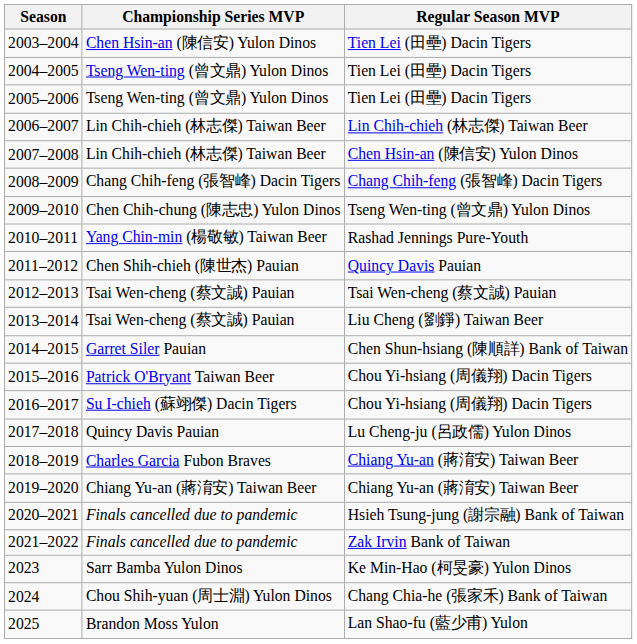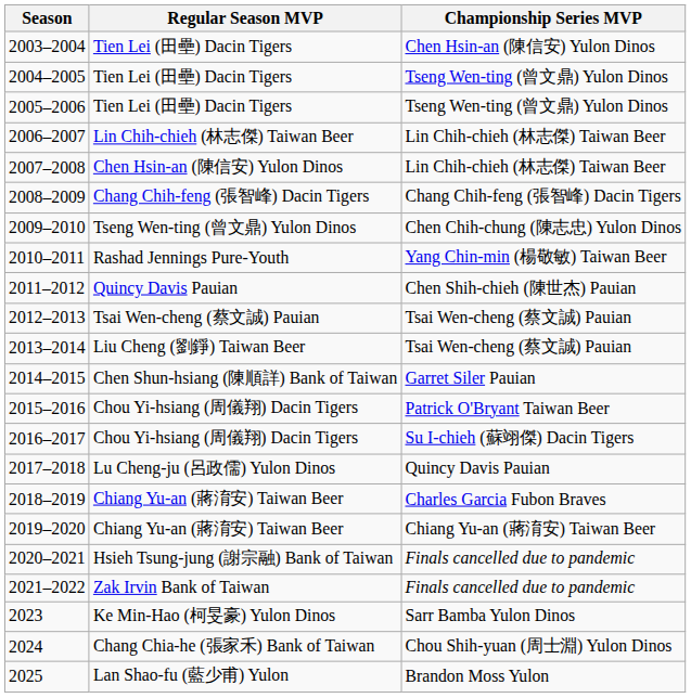columns swapped: Regular Season MVP <-> Championship Series MVP
